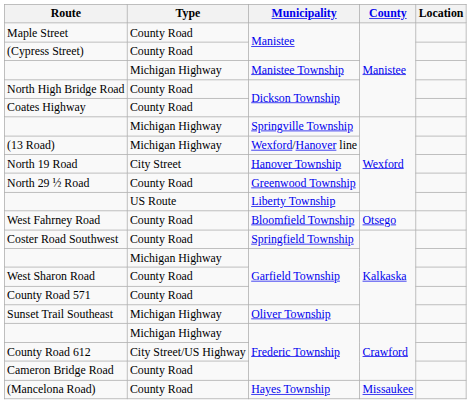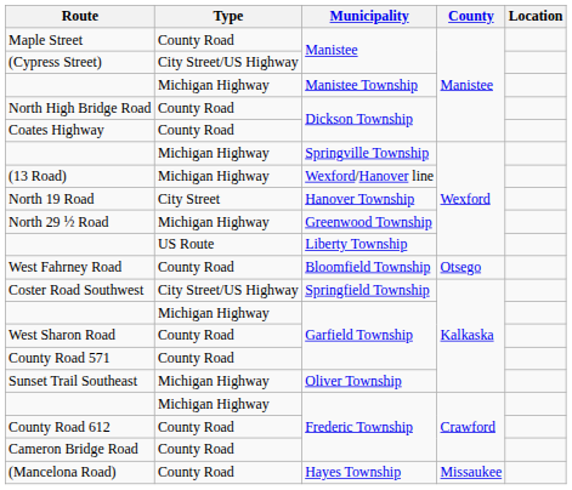(Cypress Street) | Type: County Road -> City Street/US Highway
North 29 ½ Road | Type: County Road -> Michigan Highway
Coster Road Southwest | Type: County Road -> City Street/US Highway
County Road 612 | Type: City Street/US Highway -> County Road
